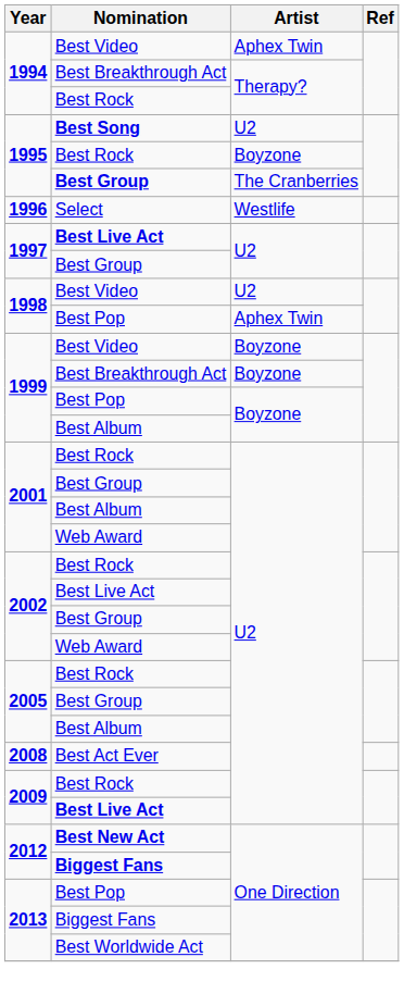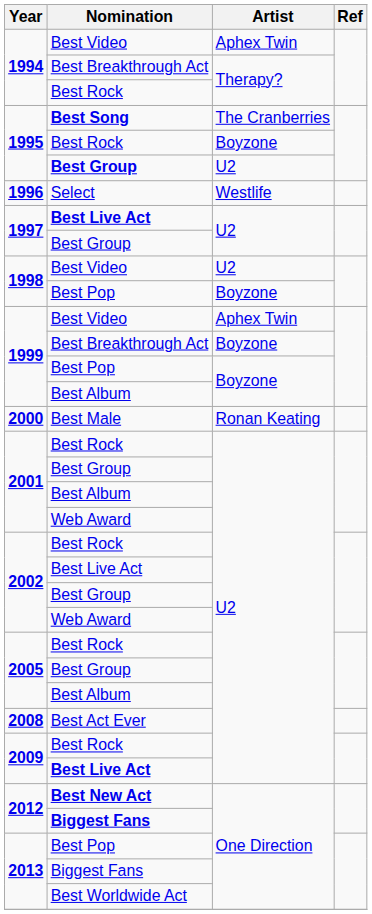Best Song | Artist: U2 -> The Cranberries
1995 / Best Group | Artist: The Cranberries -> U2
1998 / Best Pop | Artist: Aphex Twin -> Boyzone
1999 / Best Video | Artist: Boyzone -> Aphex Twin
+ row: 2000 | Best Male | Ronan Keating
